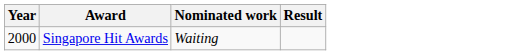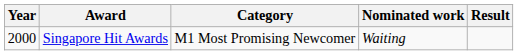+ column: Category | M1 Most Promising Newcomer
